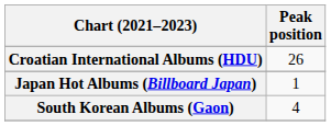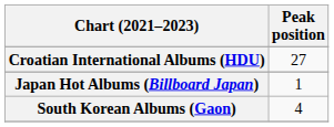Croatian International Albums (HDU) | Peak position: 26 -> 27
